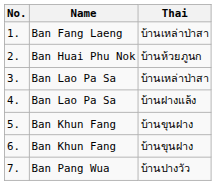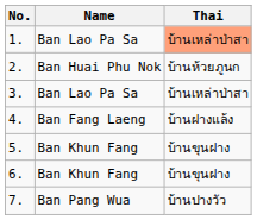1. | Name: Ban Fang Laeng -> Ban Lao Pa Sa
1. | Thai: no background -> lightsalmon background
4. | Name: Ban Lao Pa Sa -> Ban Fang Laeng
